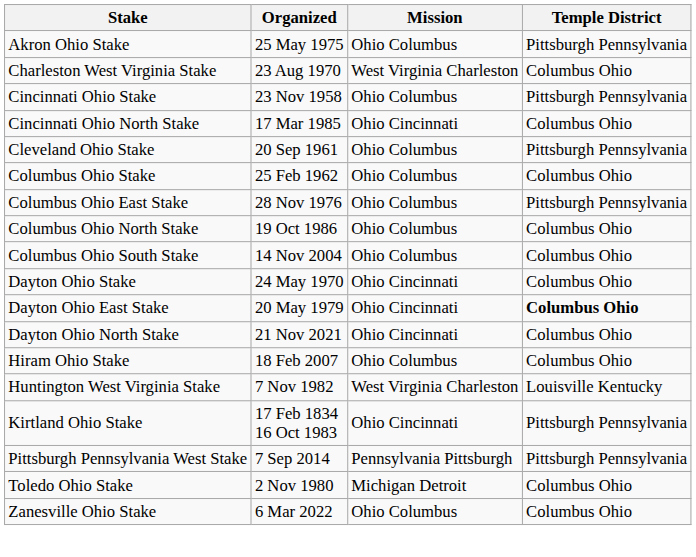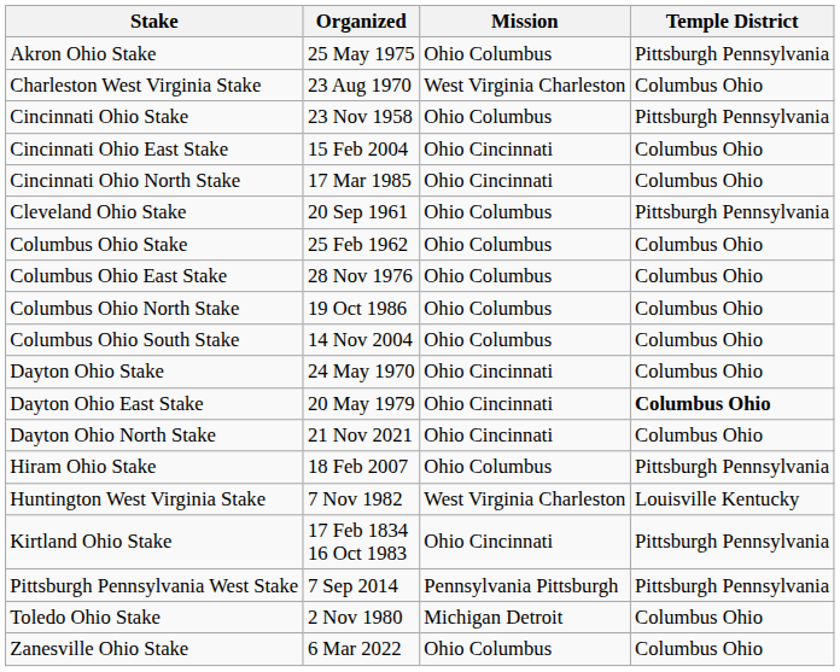+ row: Cincinnati Ohio East Stake | 15 Feb 2004 | Ohio Cincinnati | Columbus Ohio
Columbus Ohio East Stake | Temple District: Pittsburgh Pennsylvania -> Columbus Ohio
Hiram Ohio Stake | Temple District: Columbus Ohio -> Pittsburgh Pennsylvania
